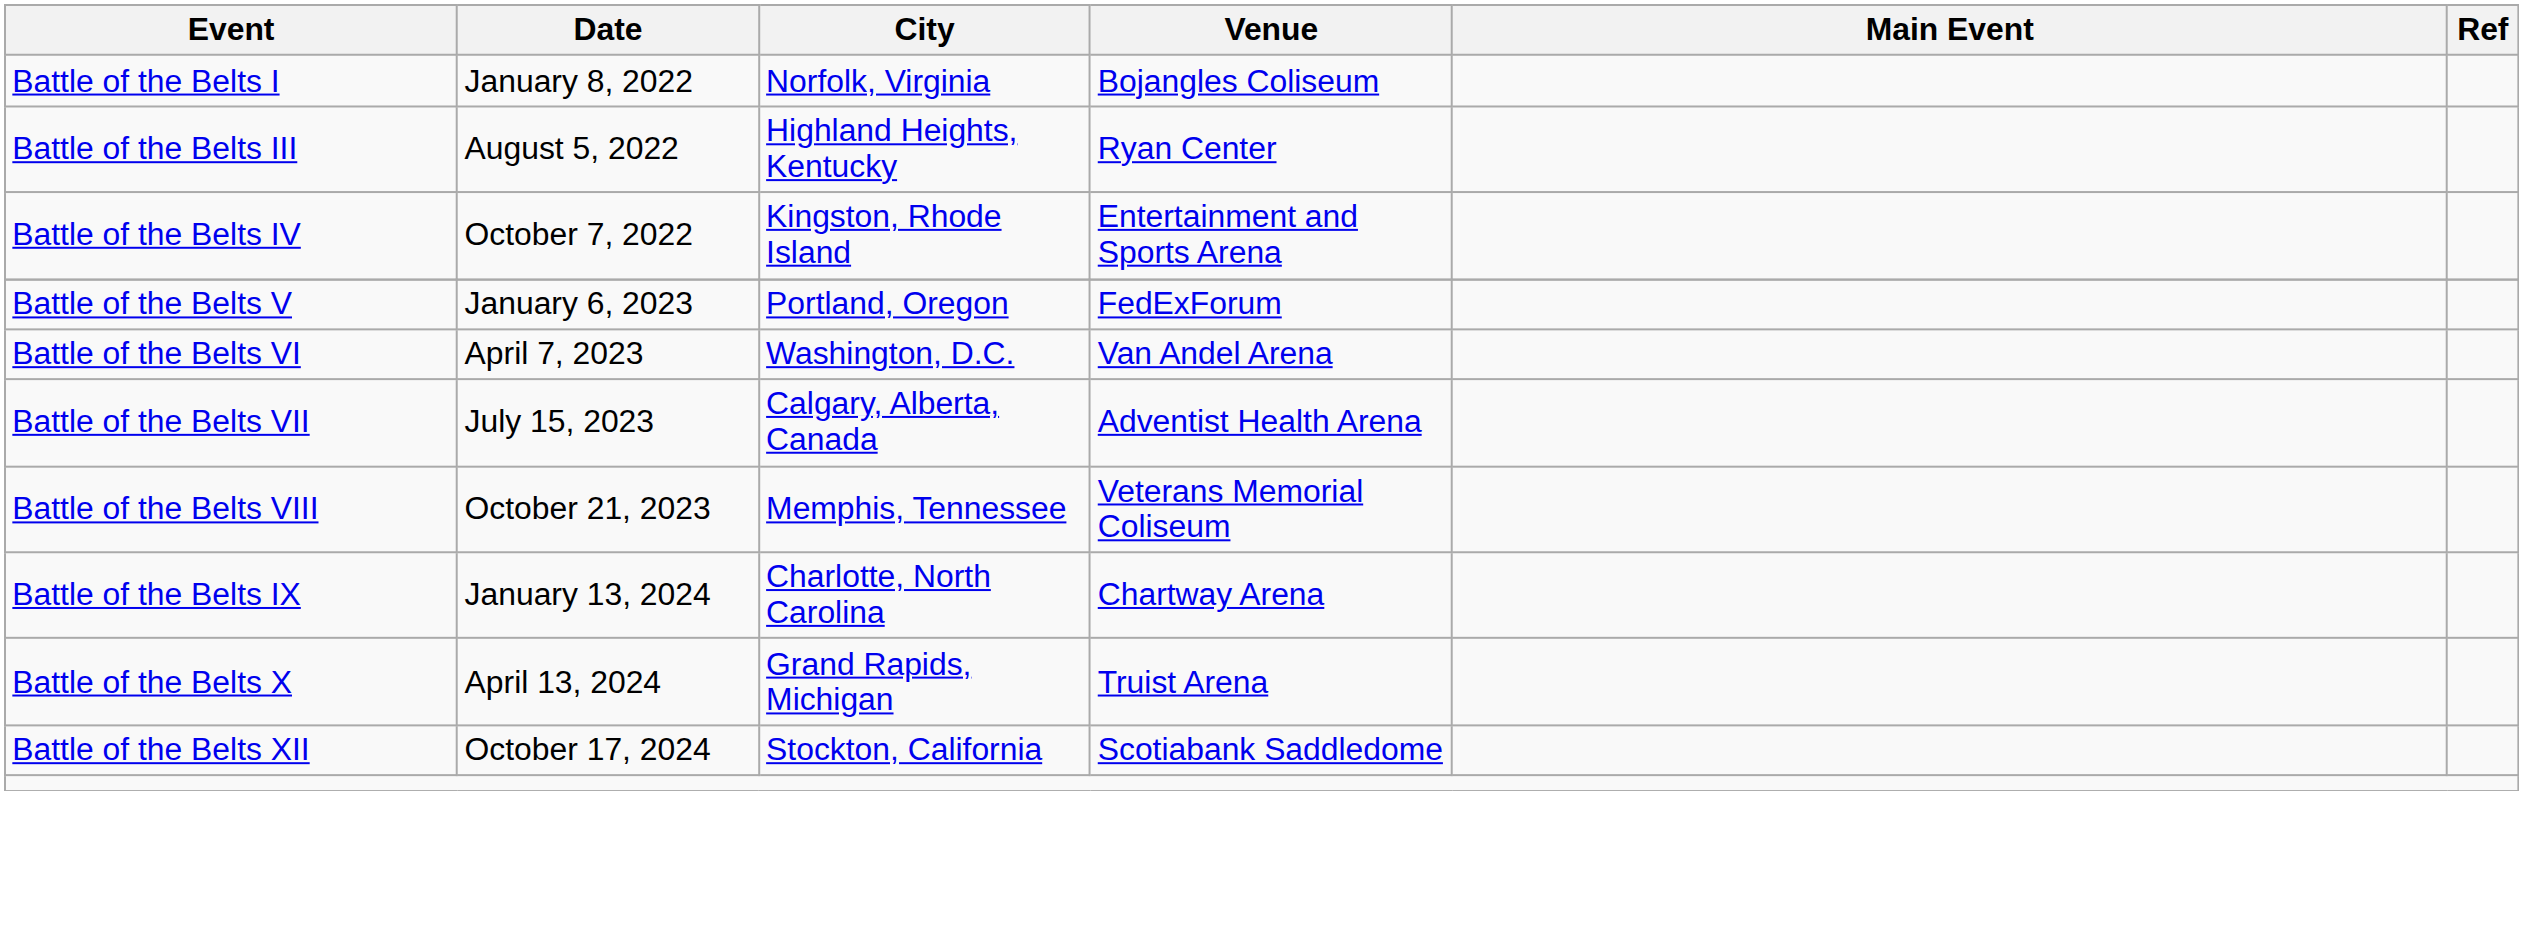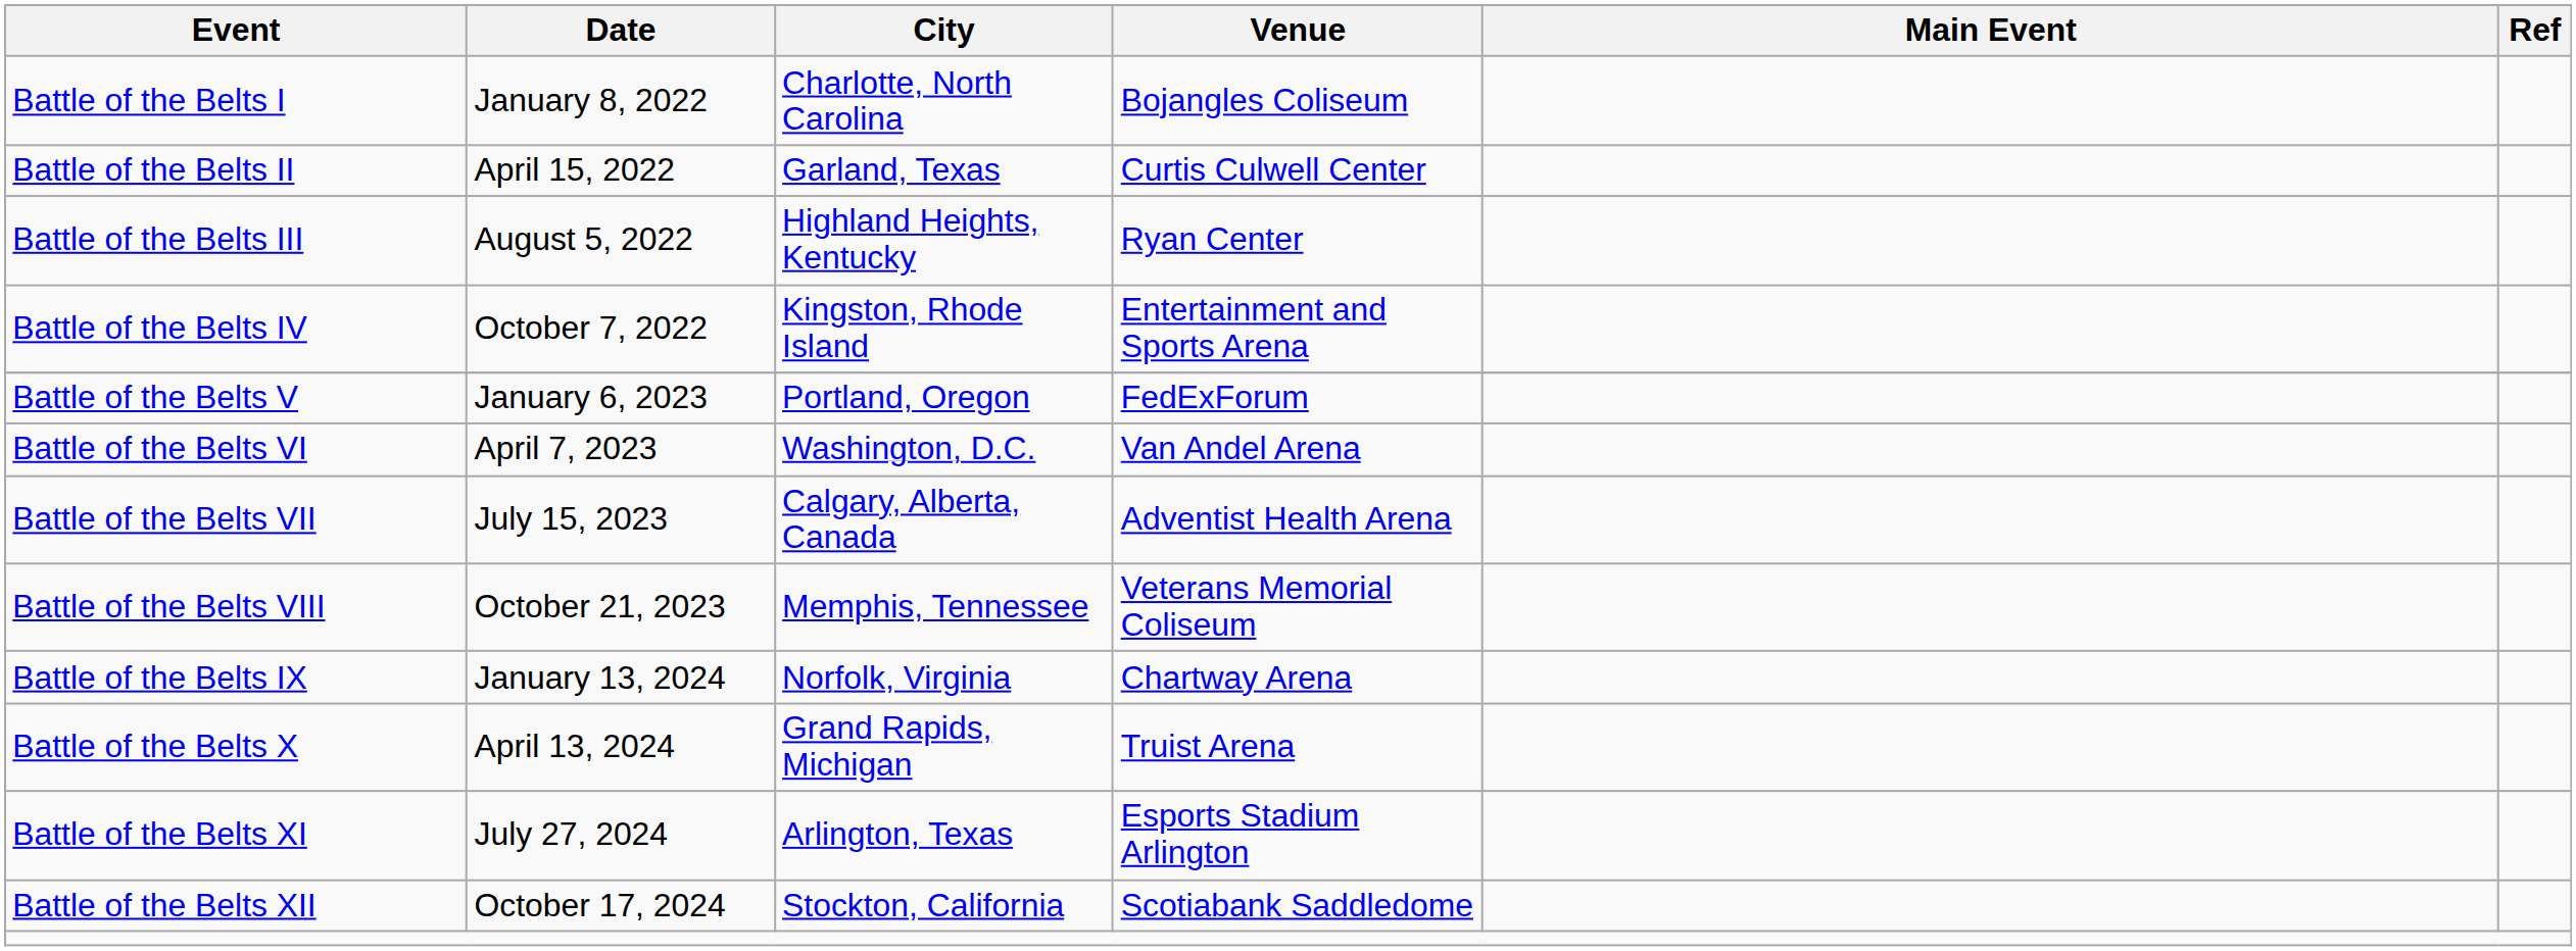Battle of the Belts I | City: Norfolk, Virginia -> Charlotte, North Carolina
+ row: Battle of the Belts II | April 15, 2022 | Garland, Texas | Curtis Culwell Center
Battle of the Belts IX | City: Charlotte, North Carolina -> Norfolk, Virginia
+ row: Battle of the Belts XI | July 27, 2024 | Arlington, Texas | Esports Stadium Arlington
